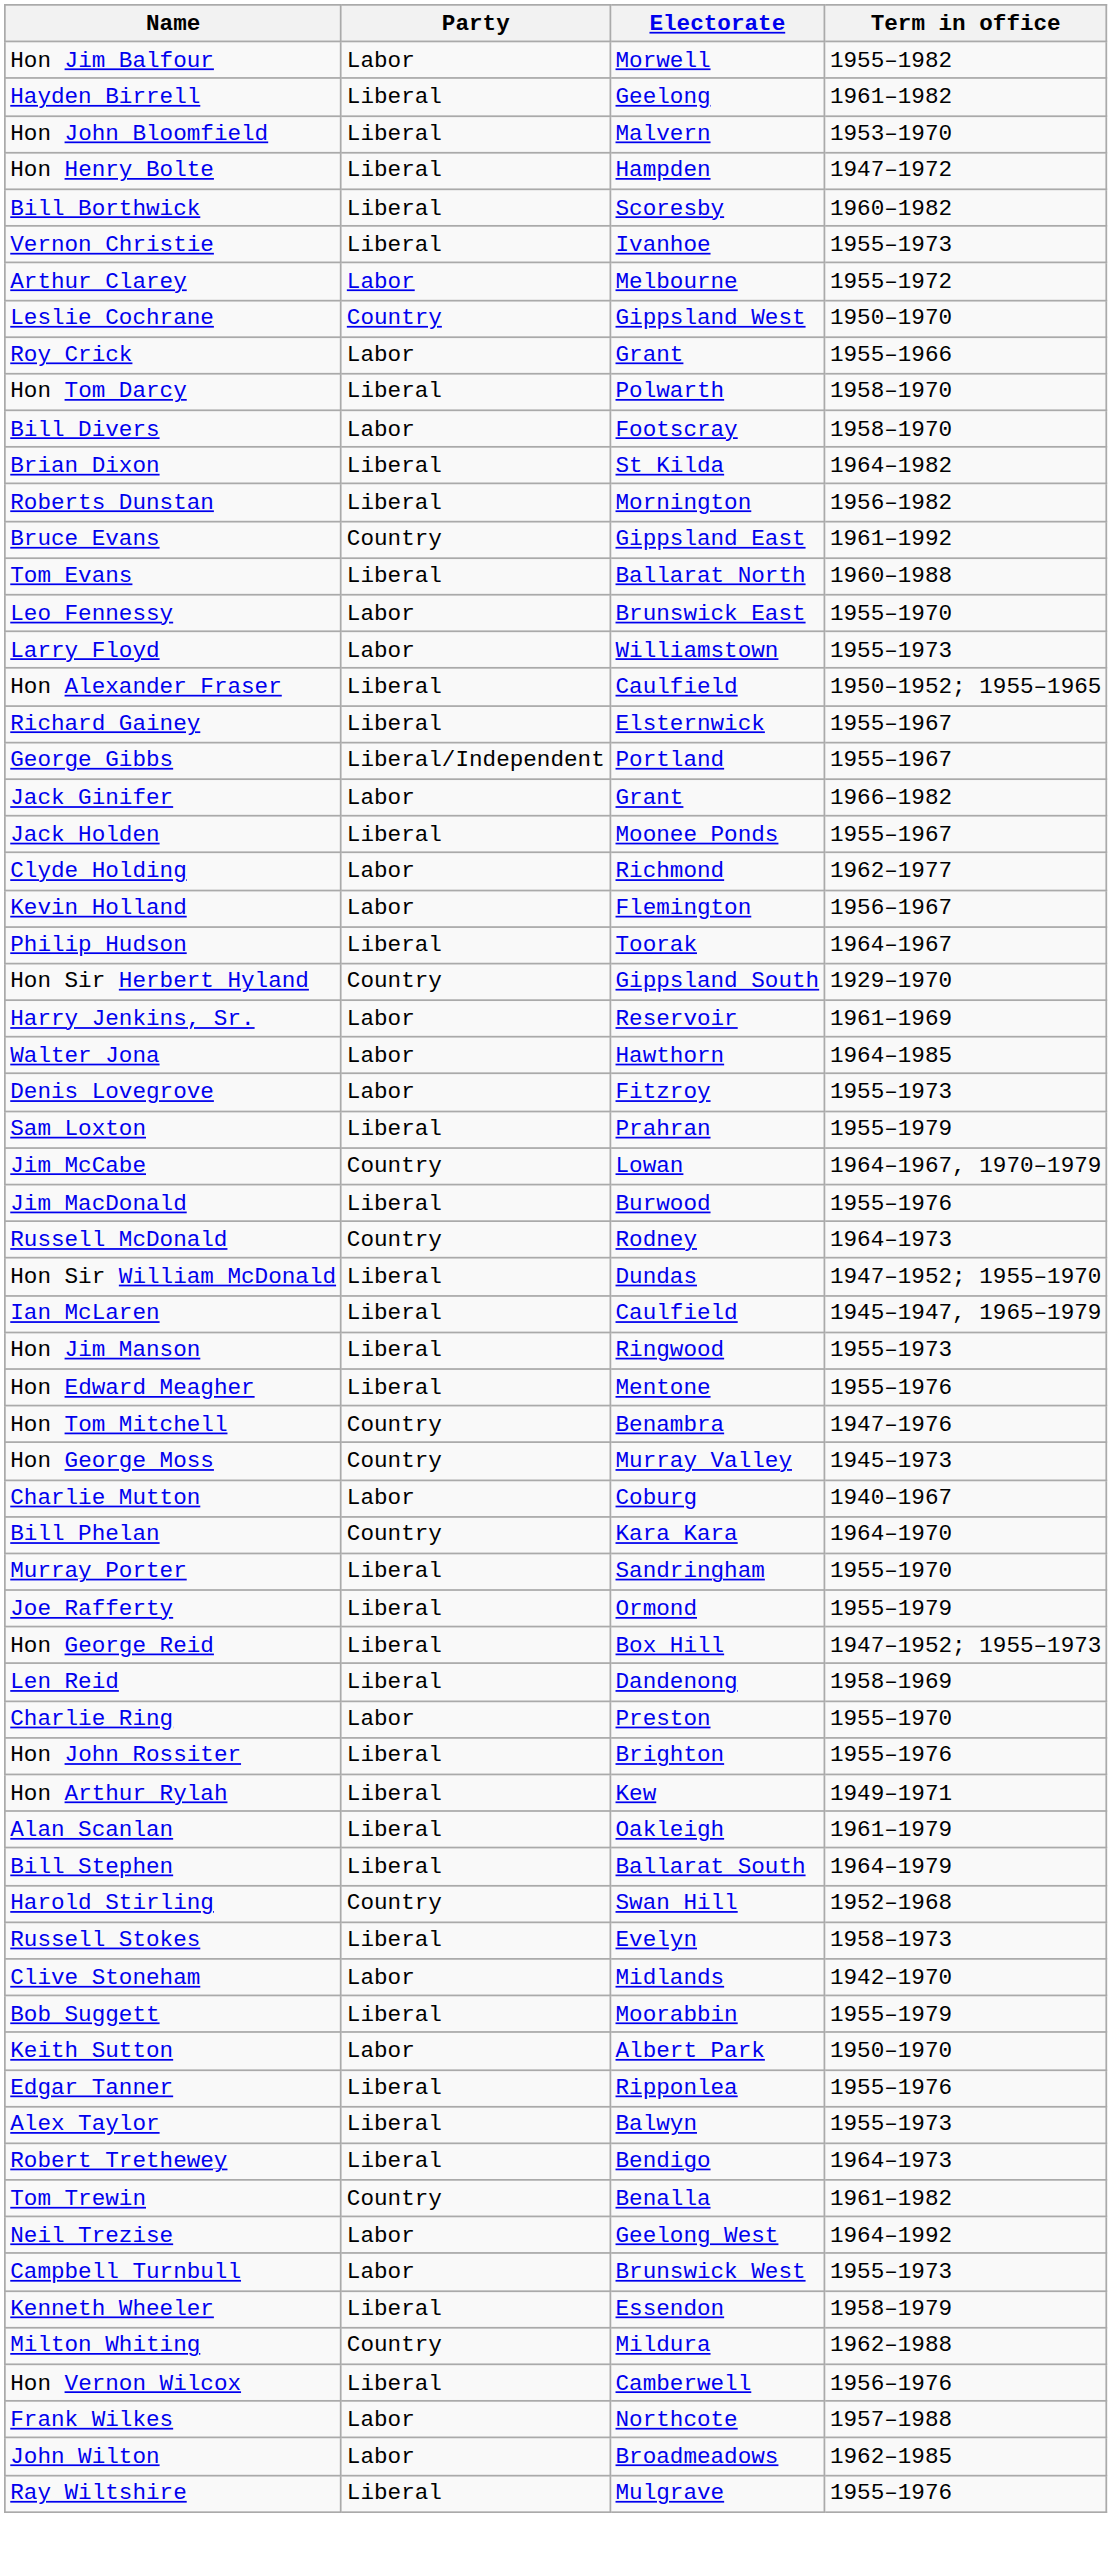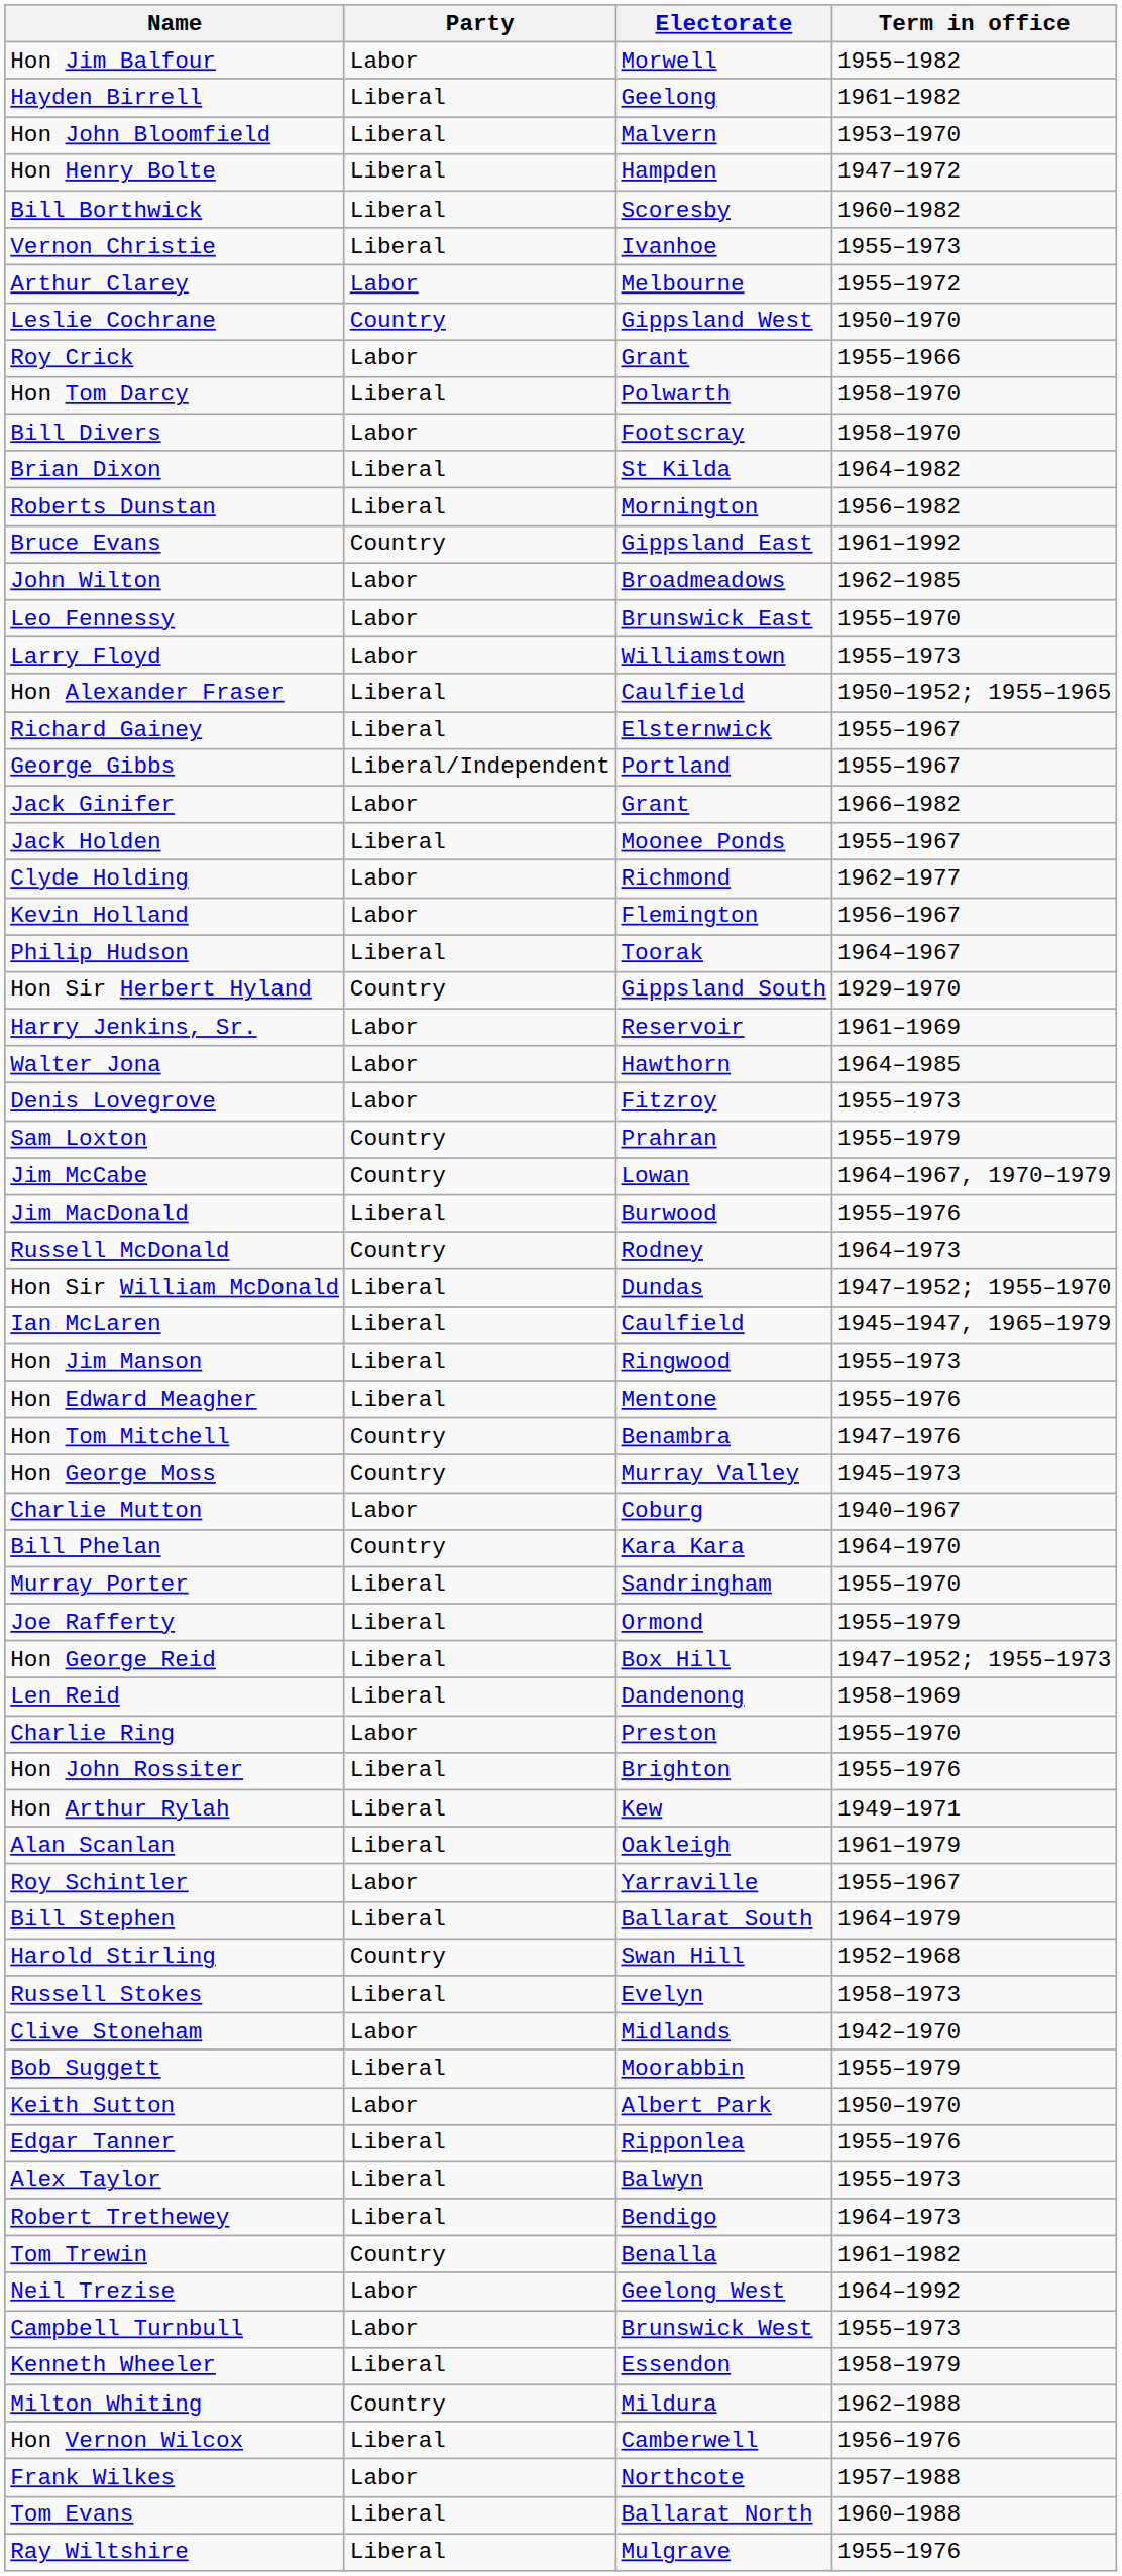rows swapped: Tom Evans <-> John Wilton
Sam Loxton | Party: Liberal -> Country
+ row: Roy Schintler | Labor | Yarraville | 1955–1967
